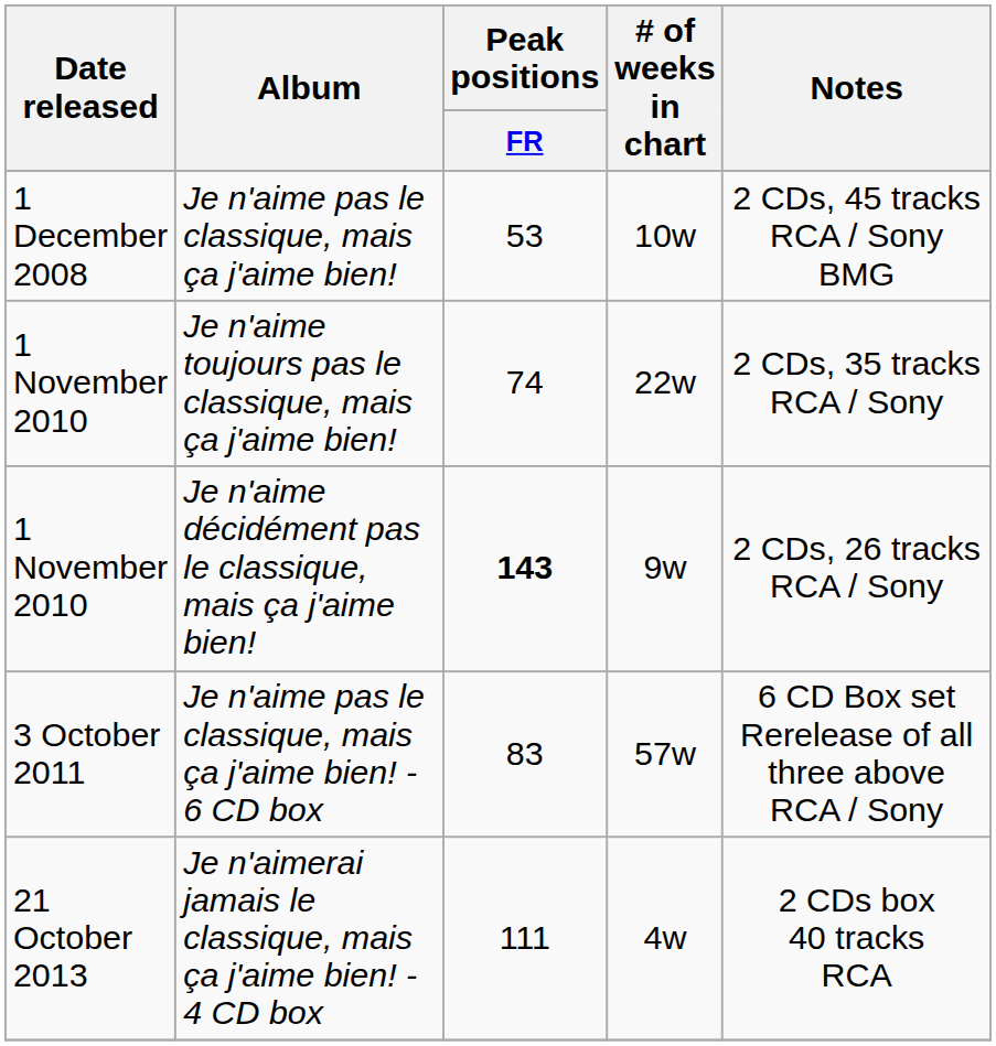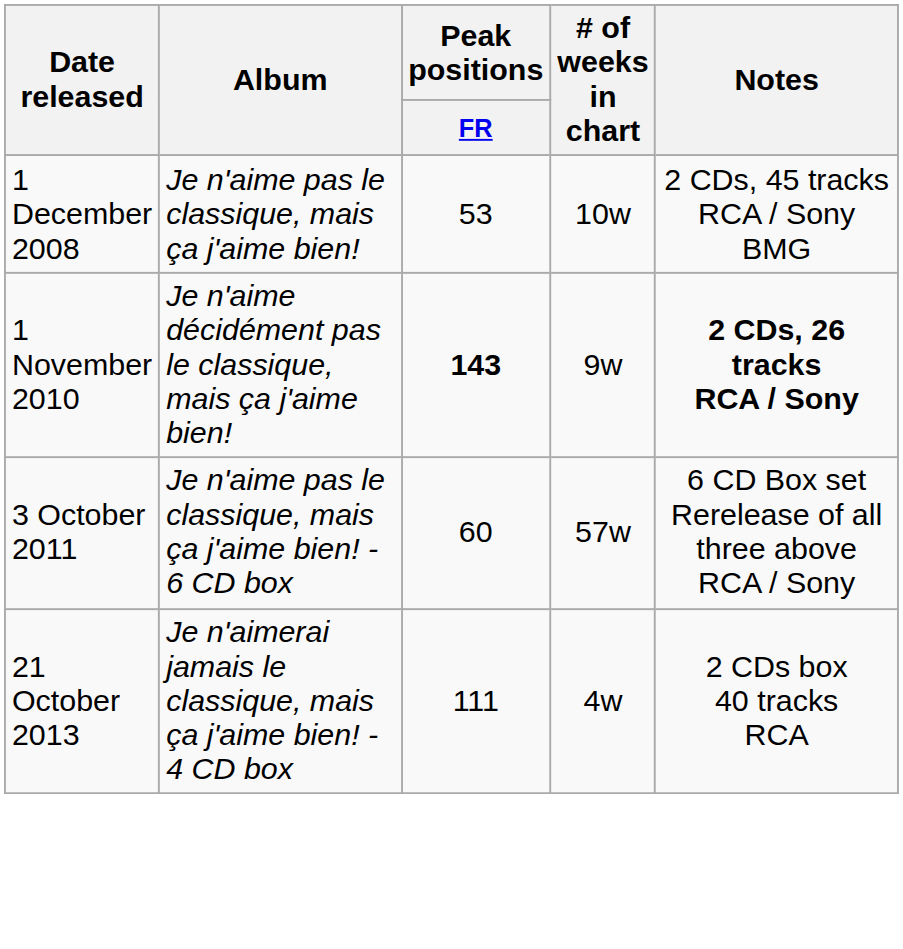- row: 1 November 2010 | Je n'aime toujours pas le classique, mais ça j'aime bien! | 74 | 22w | 2 CDs, 35 tracks RCA / Sony
Je n'aime décidément pas le classique, mais ça j'aime bien! | Notes: normal -> bold
Je n'aime pas le classique, mais ça j'aime bien! - 6 CD box | Peak positions / FR: 83 -> 60
